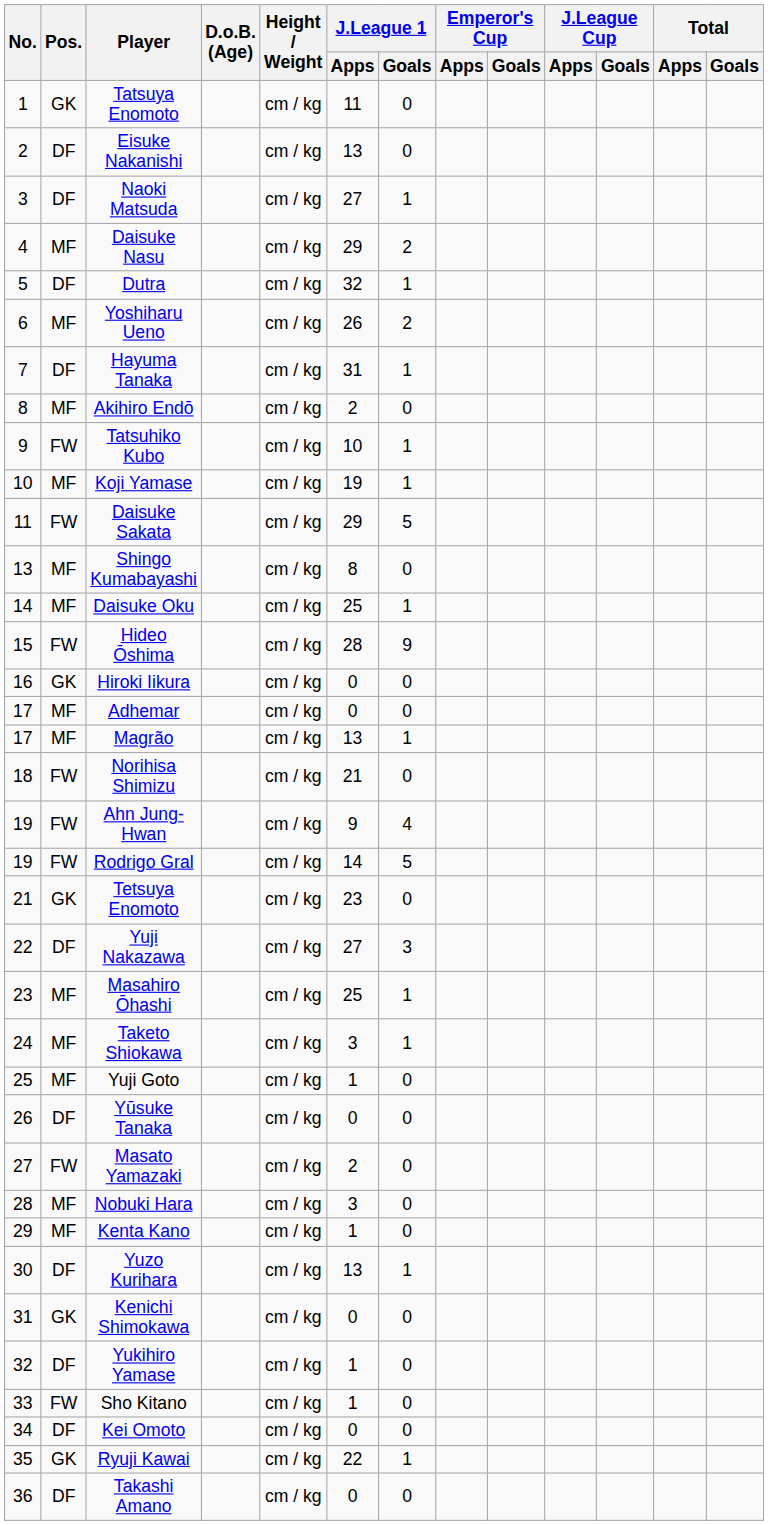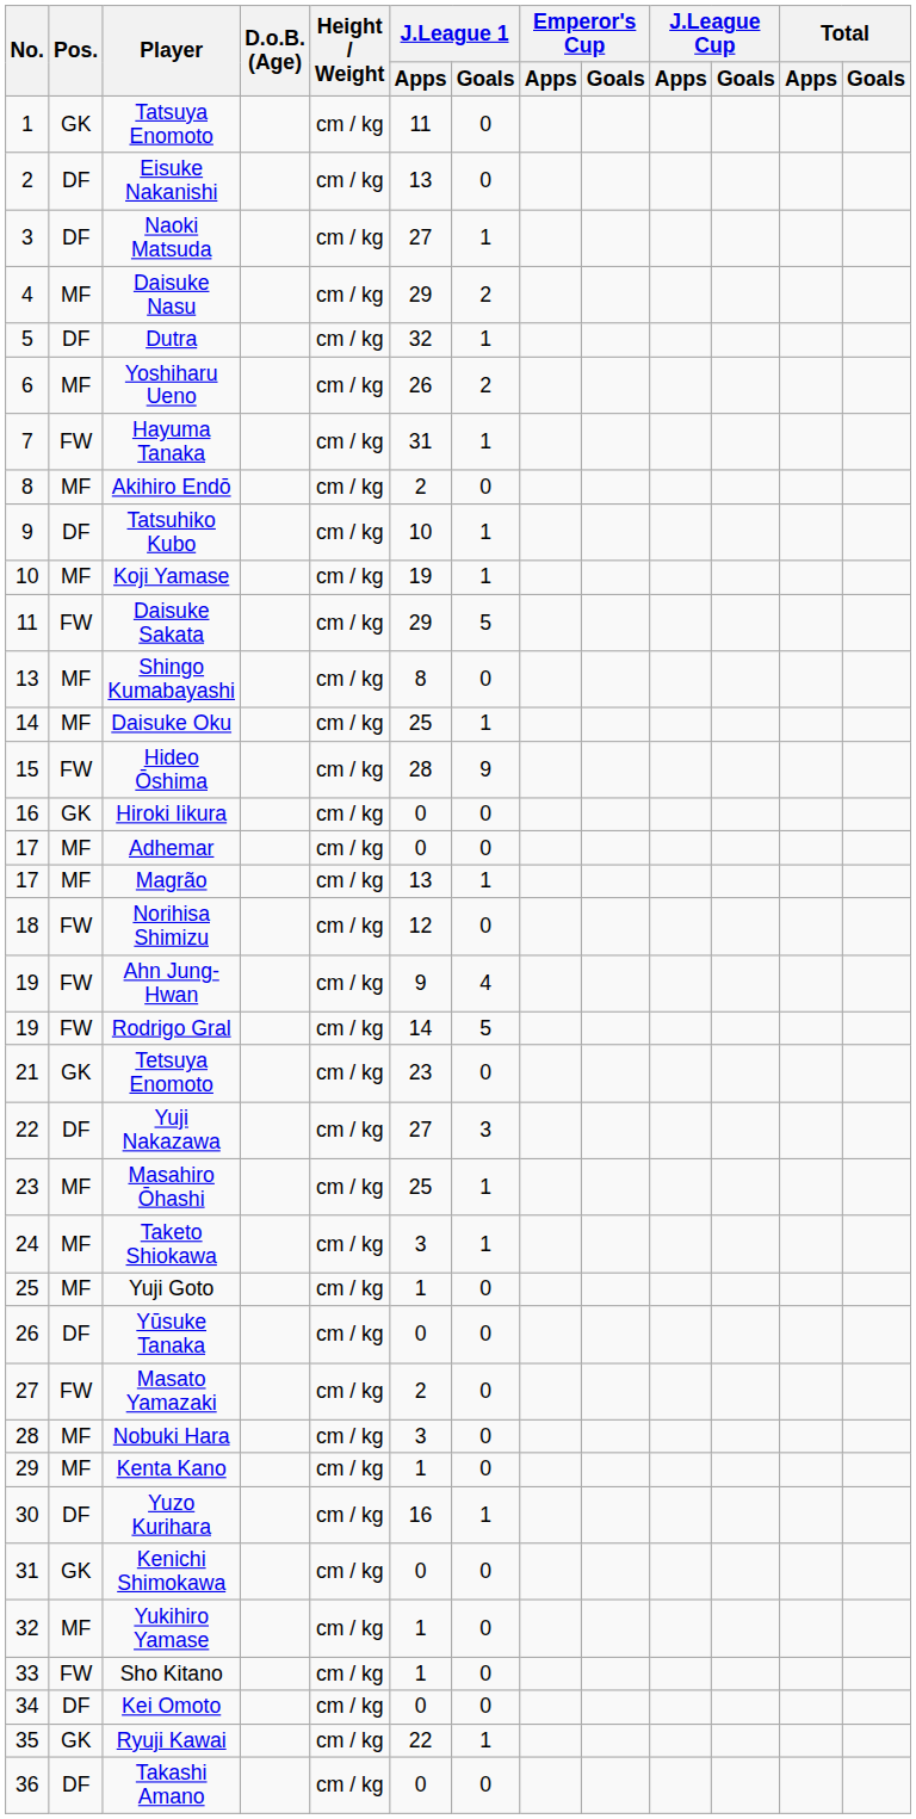Hayuma Tanaka | Pos.: DF -> FW
Tatsuhiko Kubo | Pos.: FW -> DF
Norihisa Shimizu | J.League 1 / Apps: 21 -> 12
Yuzo Kurihara | J.League 1 / Apps: 13 -> 16
Yukihiro Yamase | Pos.: DF -> MF
